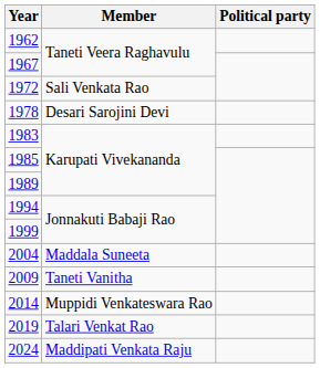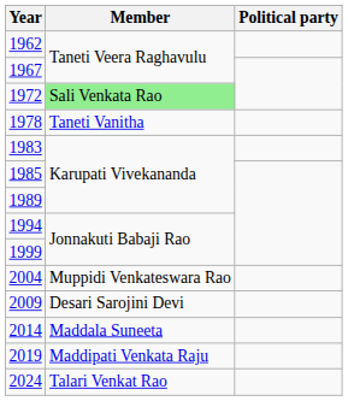1972 | Member: no background -> lightgreen background
1978 | Member: Desari Sarojini Devi -> Taneti Vanitha
2004 | Member: Maddala Suneeta -> Muppidi Venkateswara Rao
2009 | Member: Taneti Vanitha -> Desari Sarojini Devi
2014 | Member: Muppidi Venkateswara Rao -> Maddala Suneeta
2019 | Member: Talari Venkat Rao -> Maddipati Venkata Raju
2024 | Member: Maddipati Venkata Raju -> Talari Venkat Rao
